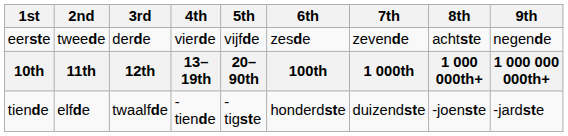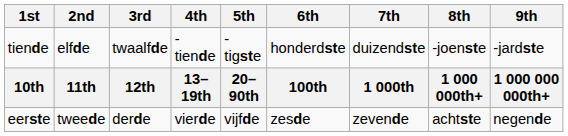rows swapped: eerste <-> tiende
